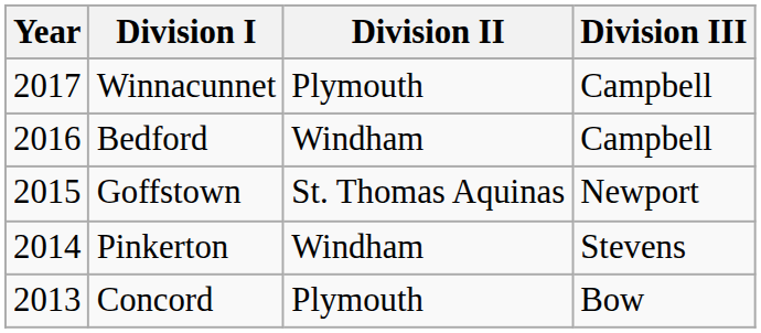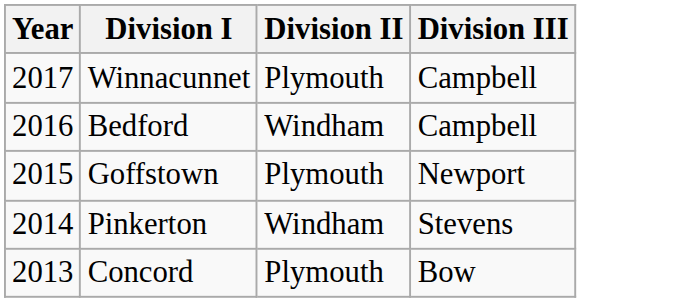Goffstown | Division II: St. Thomas Aquinas -> Plymouth
